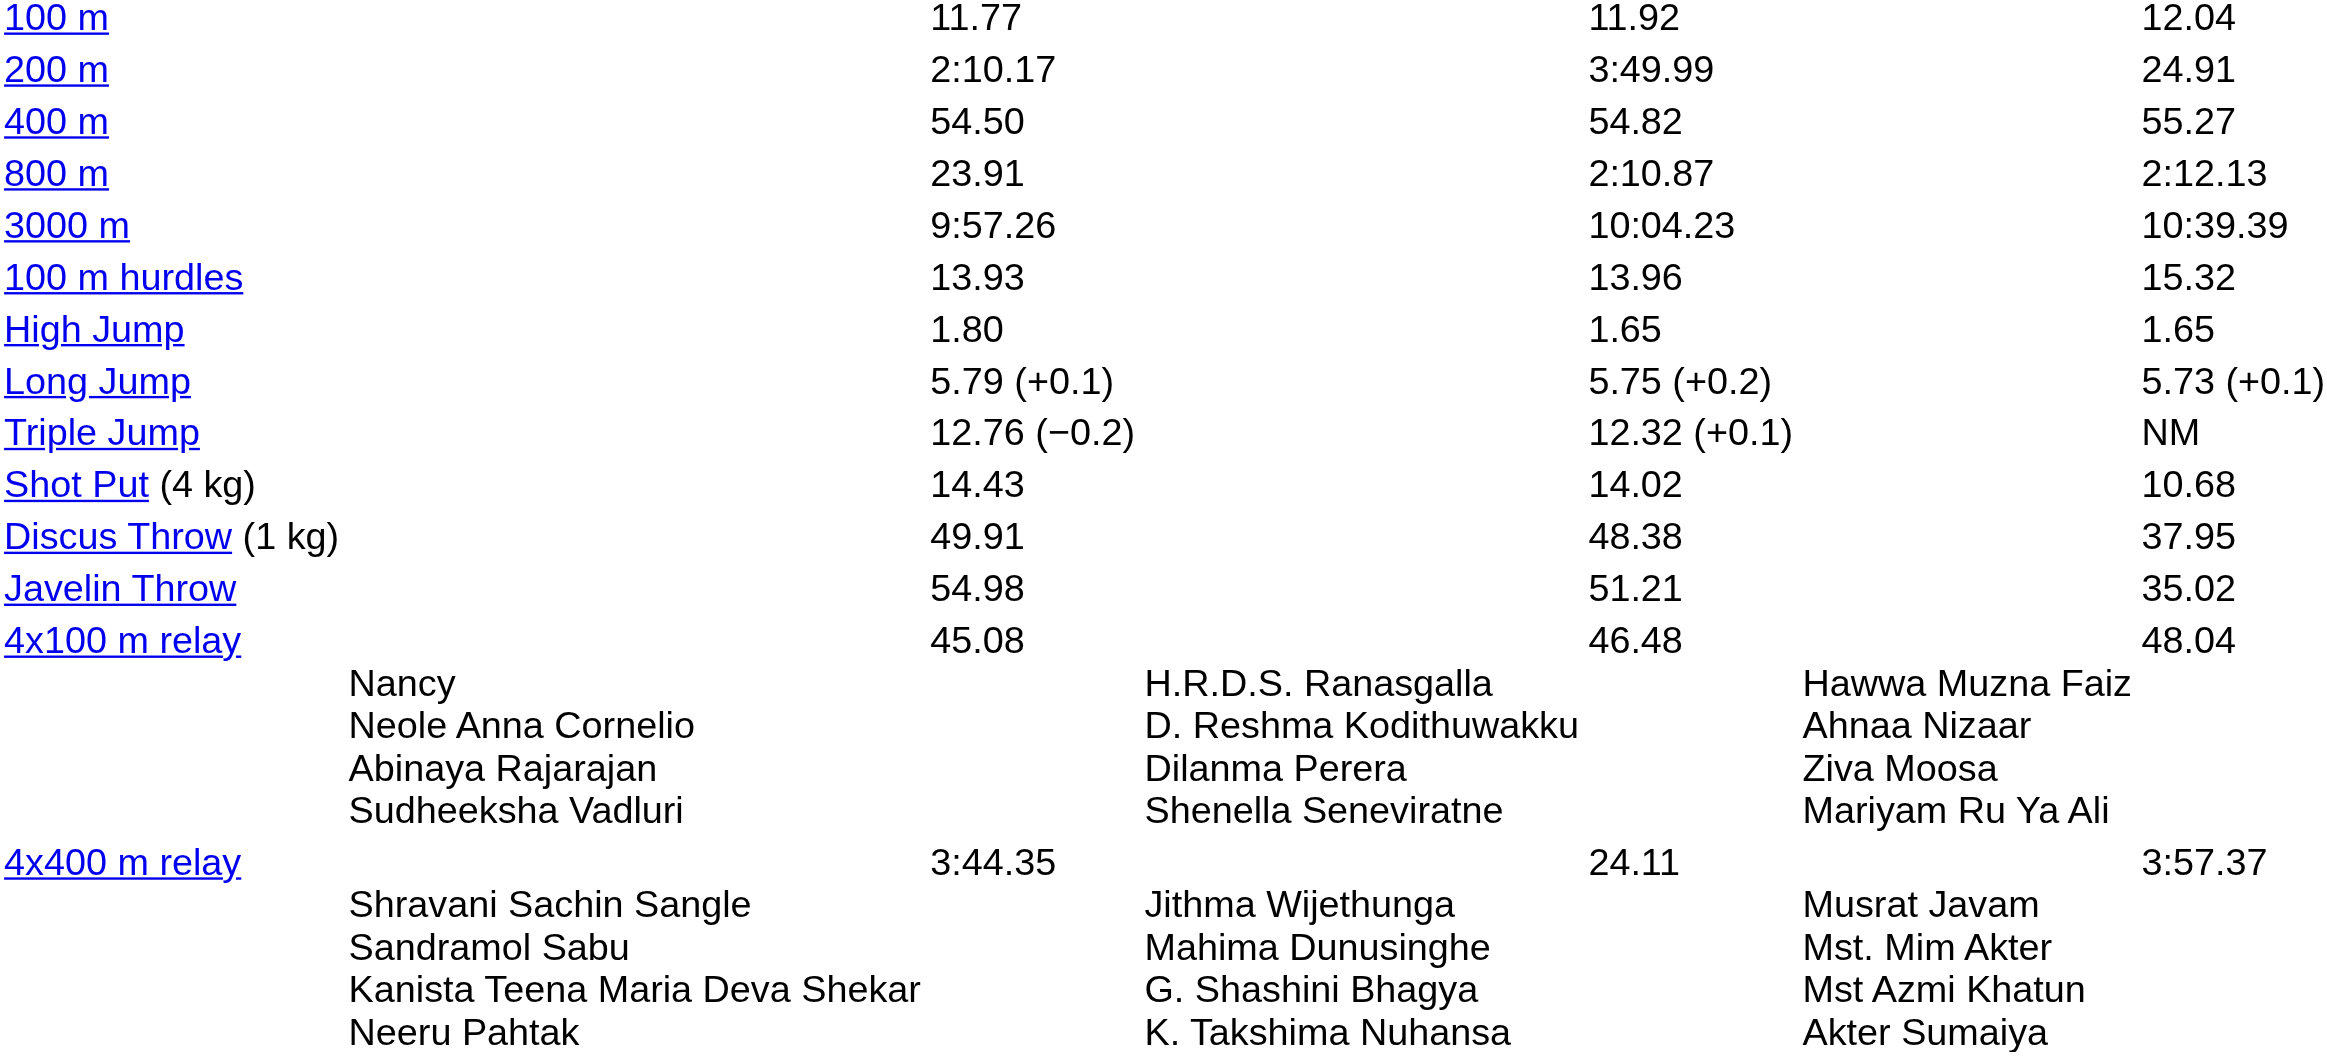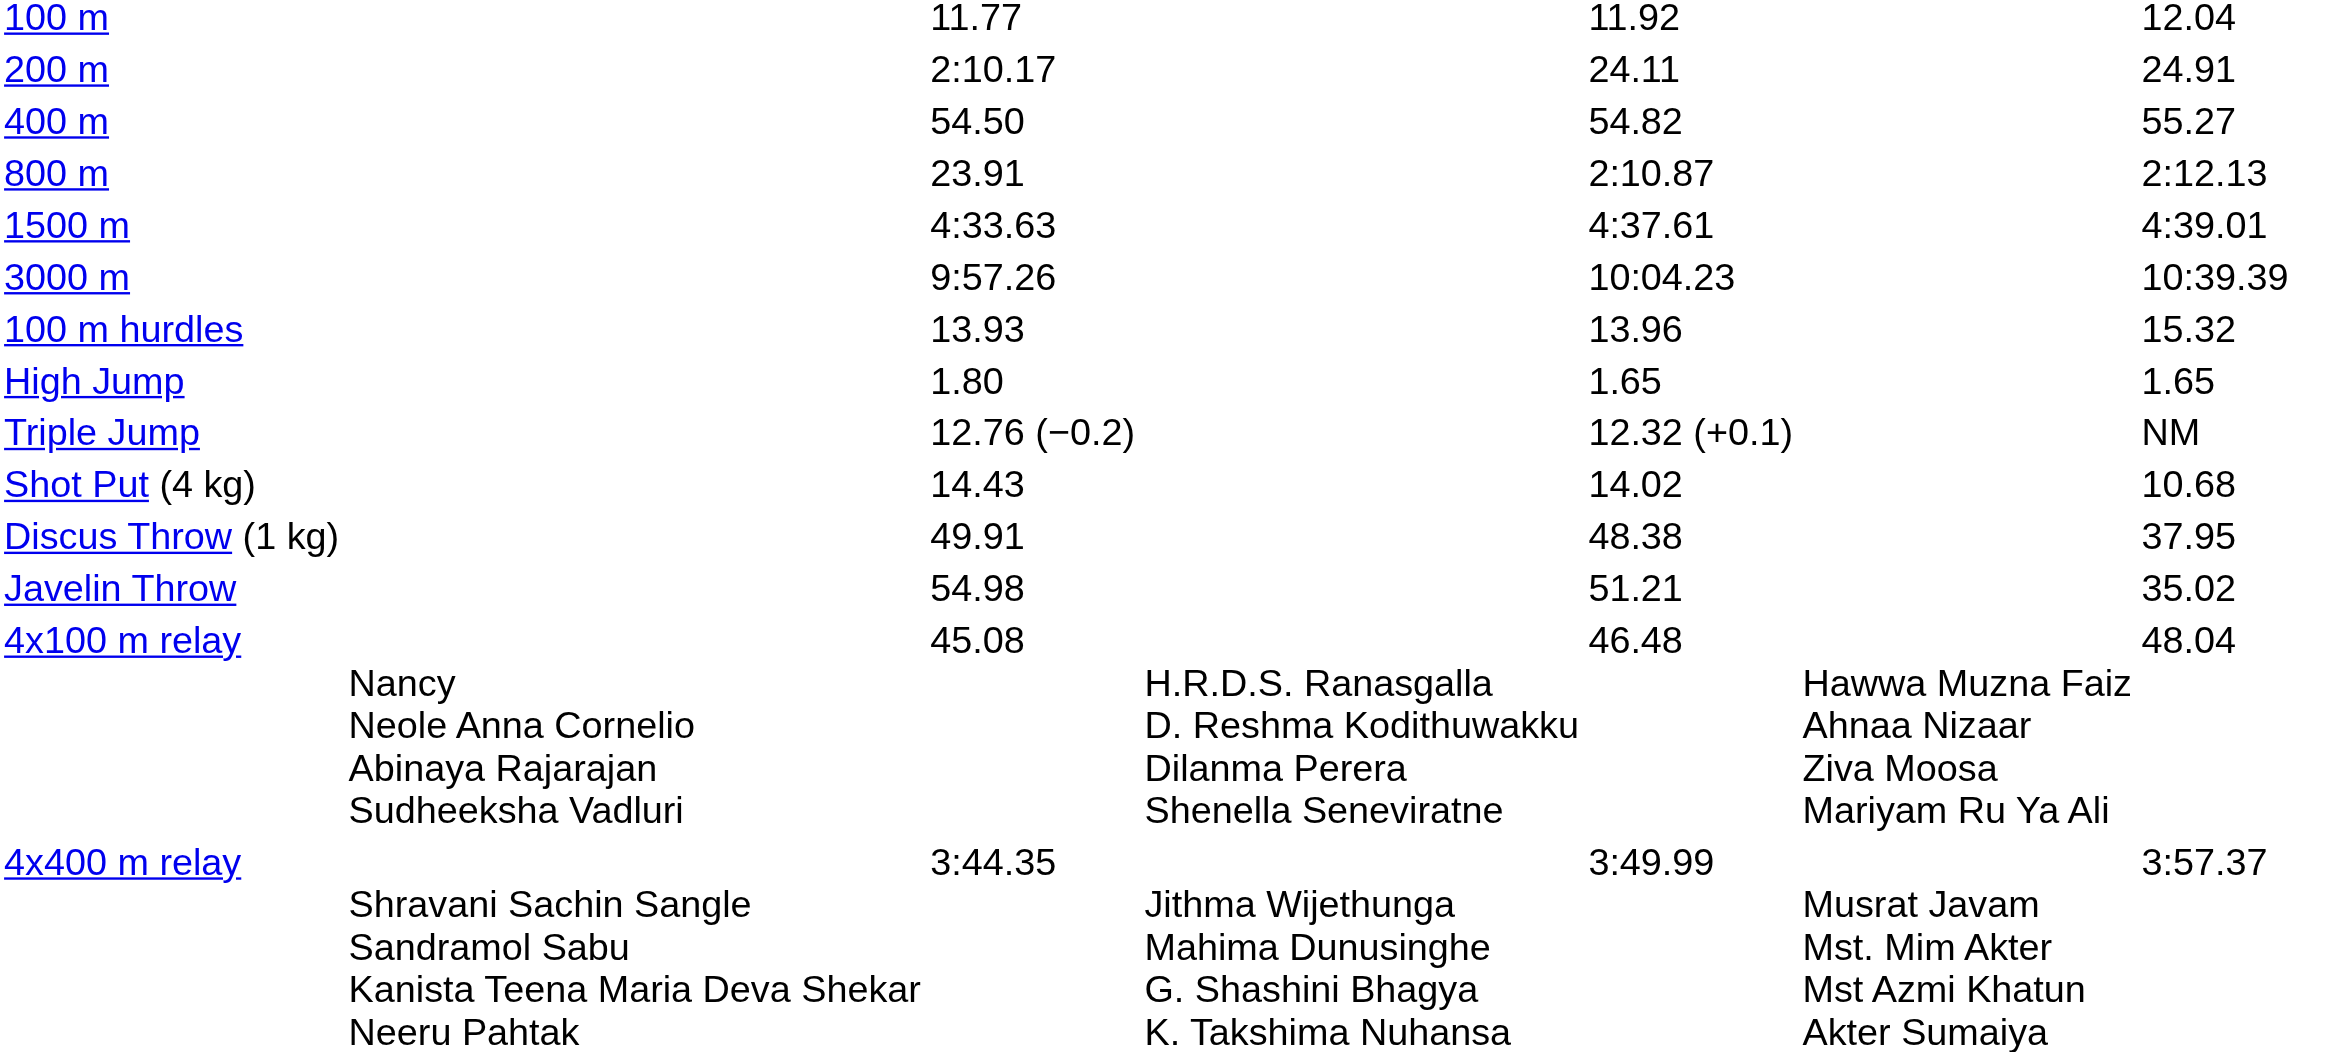200 m | column 5: 3:49.99 -> 24.11
+ row: 1500 m | 4:33.63 | 4:37.61 | 4:39.01
- row: Long Jump | 5.79 (+0.1) | 5.75 (+0.2) | 5.73 (+0.1)
4x400 m relay | column 5: 24.11 -> 3:49.99
